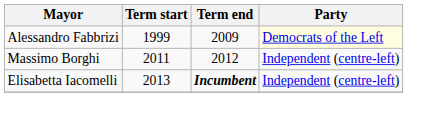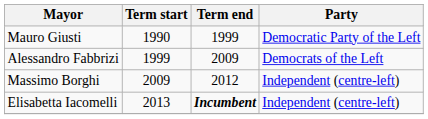+ row: Mauro Giusti | 1990 | 1999 | Democratic Party of the Left
Alessandro Fabbrizi | Party: lightyellow background -> no background
Massimo Borghi | Term start: 2011 -> 2009
